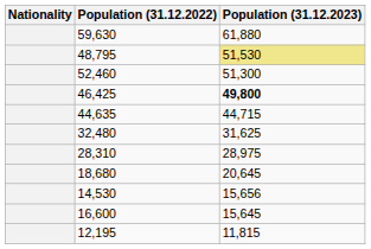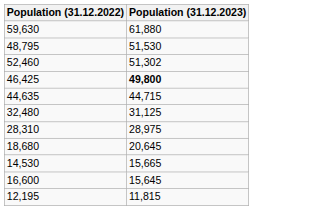- column: Nationality
48,795 | Population (31.12.2023): khaki background -> no background
52,460 | Population (31.12.2023): 51,300 -> 51,302
32,480 | Population (31.12.2023): 31,625 -> 31,125
14,530 | Population (31.12.2023): 15,656 -> 15,665
